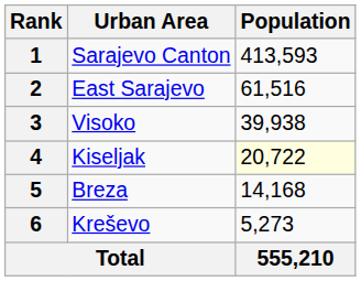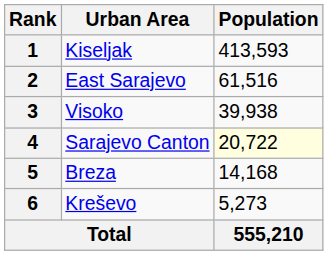1 | Urban Area: Sarajevo Canton -> Kiseljak
4 | Urban Area: Kiseljak -> Sarajevo Canton
